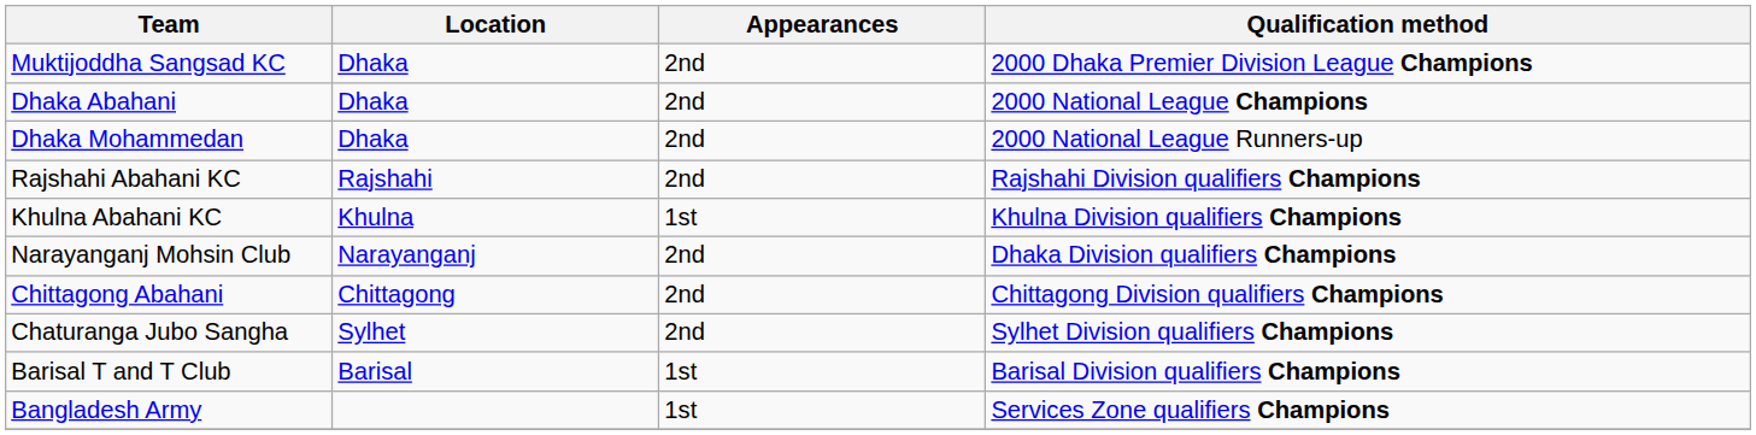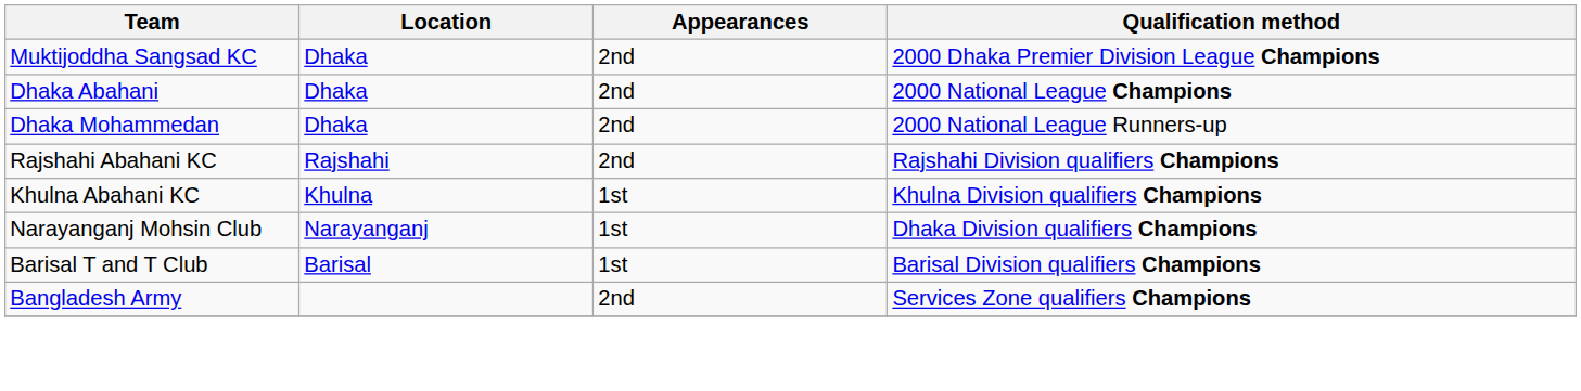Narayanganj Mohsin Club | Appearances: 2nd -> 1st
- row: Chittagong Abahani | Chittagong | 2nd | Chittagong Division qualifiers Champions
- row: Chaturanga Jubo Sangha | Sylhet | 2nd | Sylhet Division qualifiers Champions
Bangladesh Army | Appearances: 1st -> 2nd
